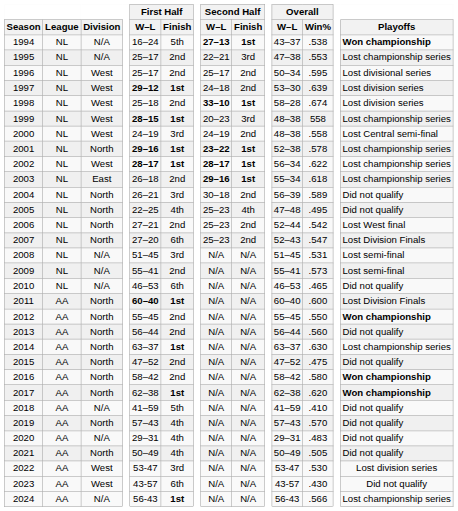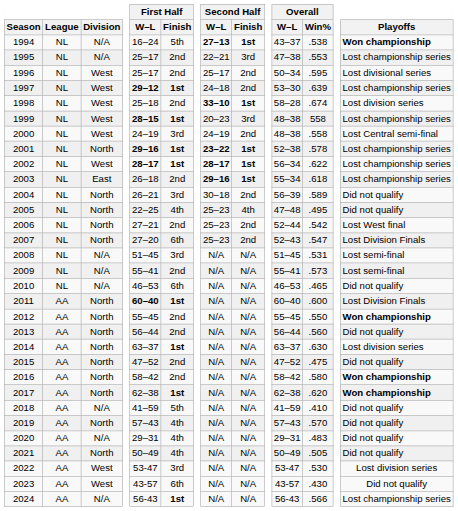1997 | Playoffs: Lost division series -> Lost championship series
2014 | Playoffs: Lost championship series -> Lost division series
